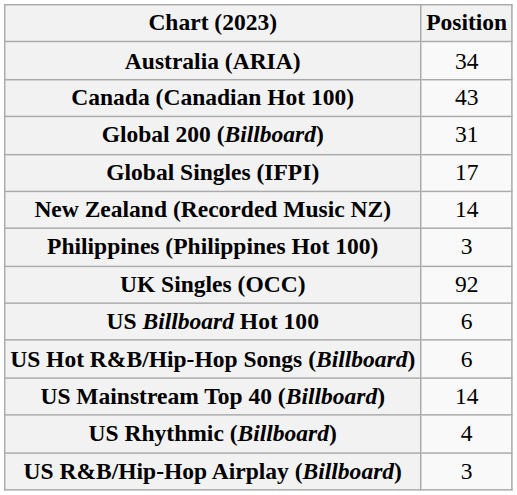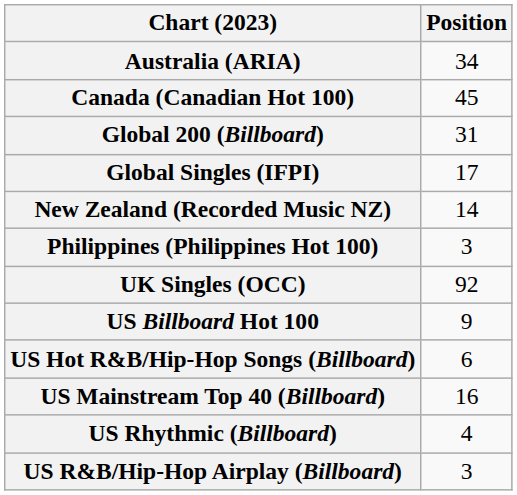Canada (Canadian Hot 100) | Position: 43 -> 45
US Billboard Hot 100 | Position: 6 -> 9
US Mainstream Top 40 (Billboard) | Position: 14 -> 16
